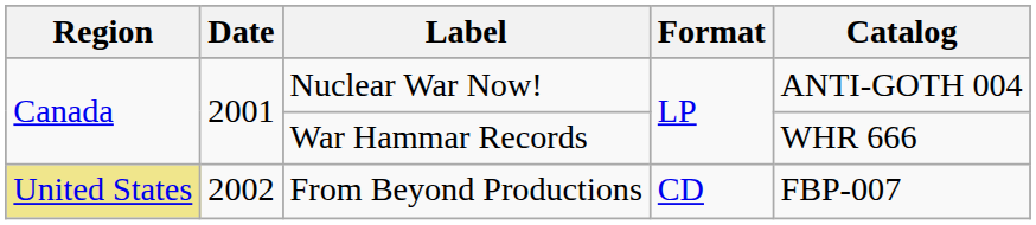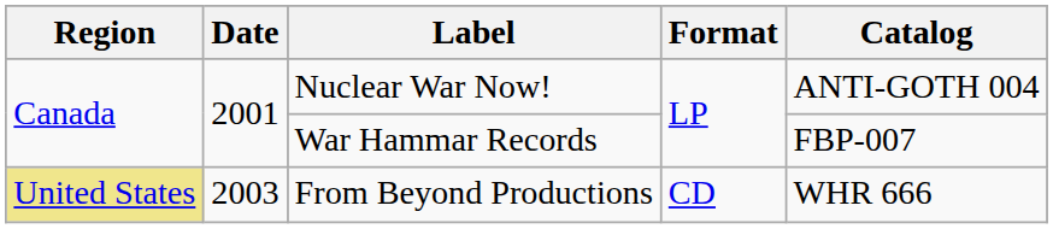War Hammar Records | Catalog: WHR 666 -> FBP-007
From Beyond Productions | Date: 2002 -> 2003
From Beyond Productions | Catalog: FBP-007 -> WHR 666
